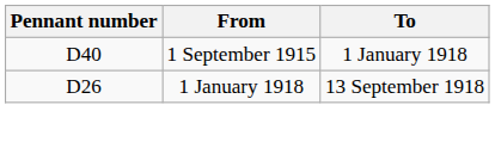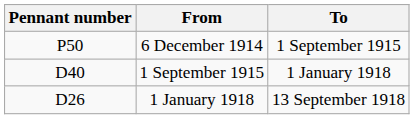+ row: P50 | 6 December 1914 | 1 September 1915
